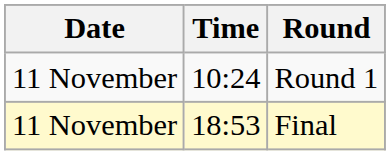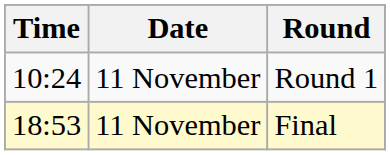columns swapped: Date <-> Time
